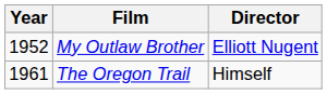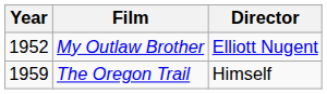The Oregon Trail | Year: 1961 -> 1959
